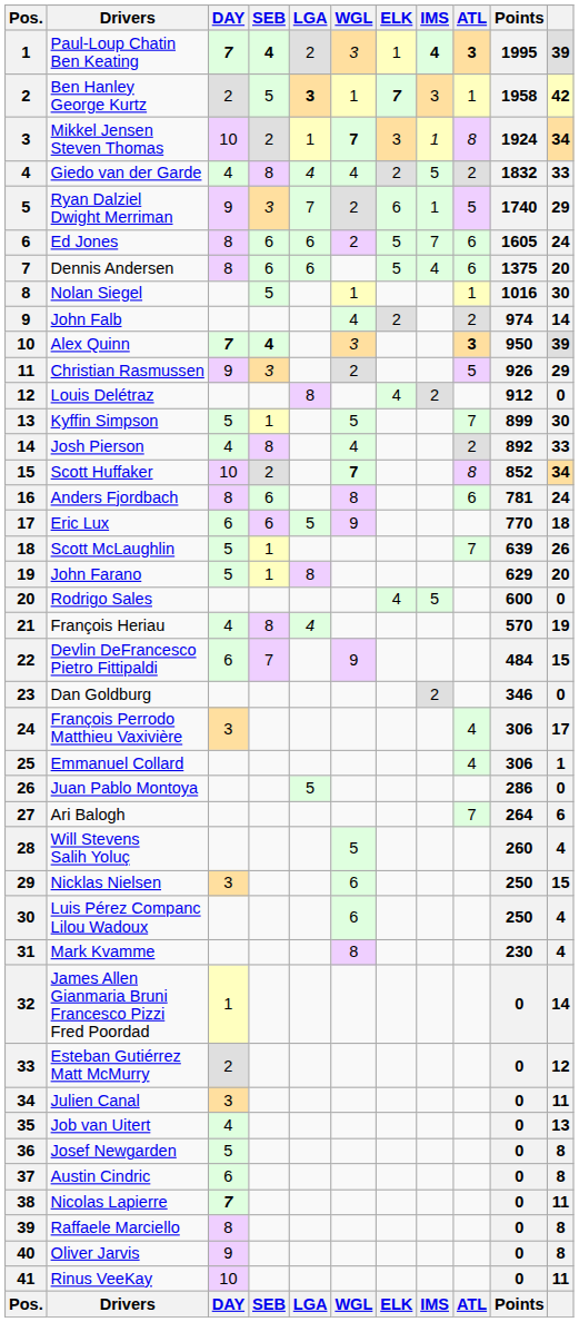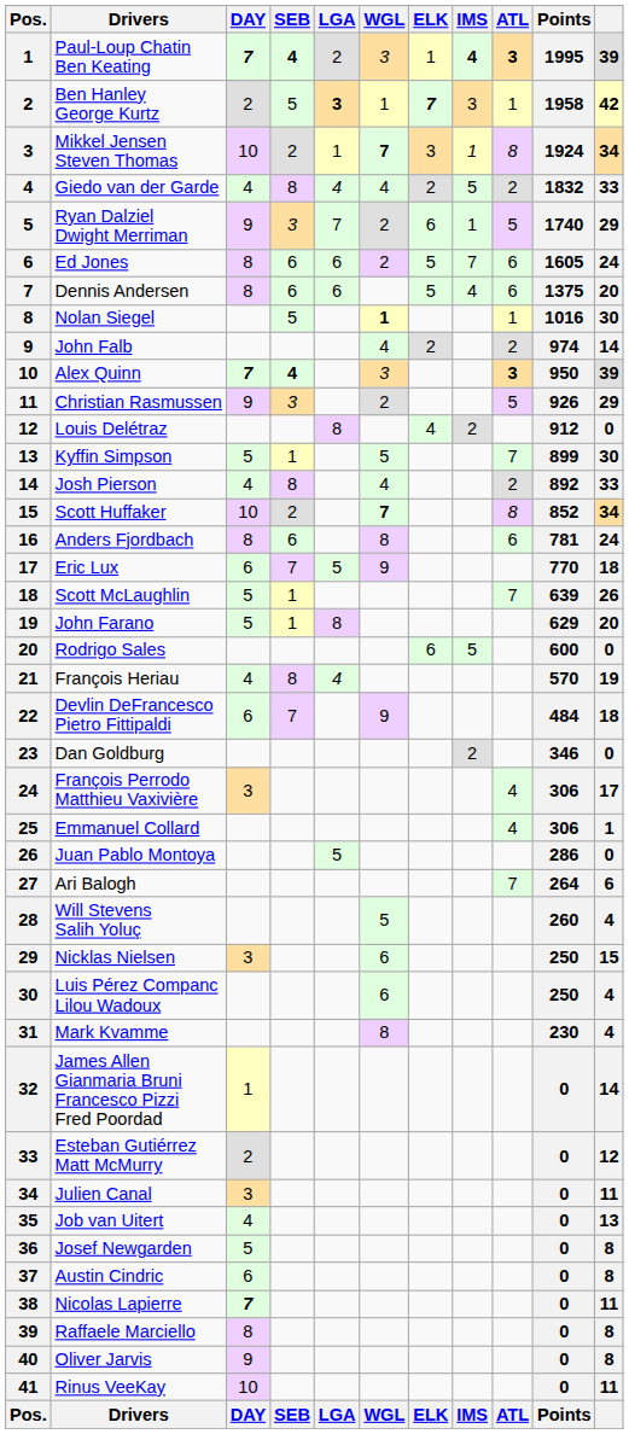Nolan Siegel | WGL: normal -> bold
Eric Lux | SEB: 6 -> 7
Rodrigo Sales | ELK: 4 -> 6
Devlin DeFrancesco Pietro Fittipaldi | column 11: 15 -> 18
